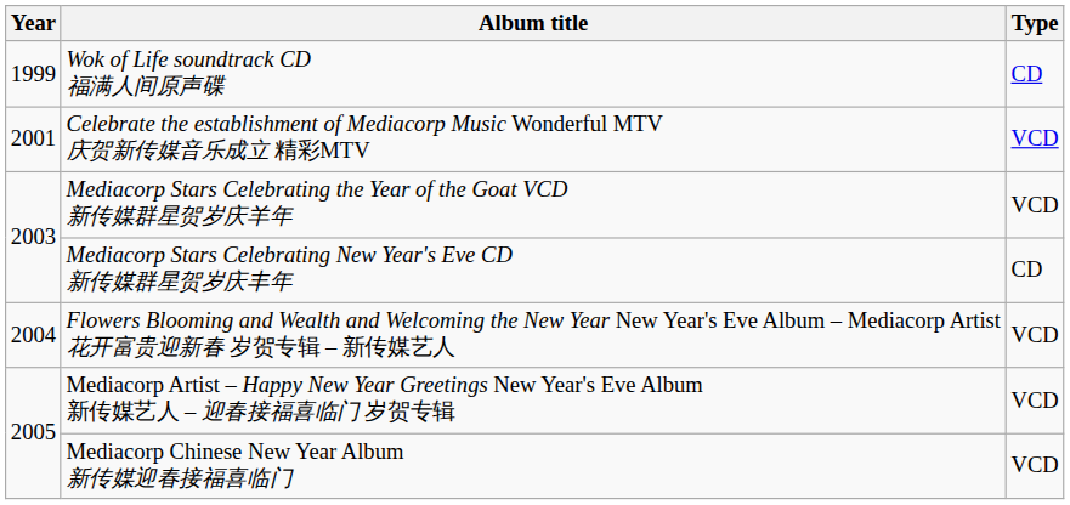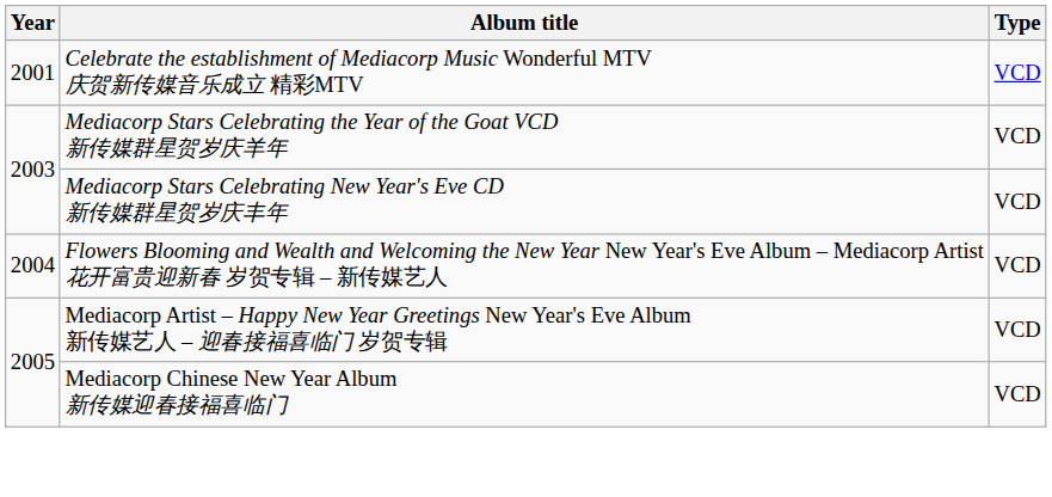- row: 1999 | Wok of Life soundtrack CD 福满人间原声碟 | CD
Mediacorp Stars Celebrating New Year's Eve CD 新传媒群星贺岁庆丰年 | Type: CD -> VCD
